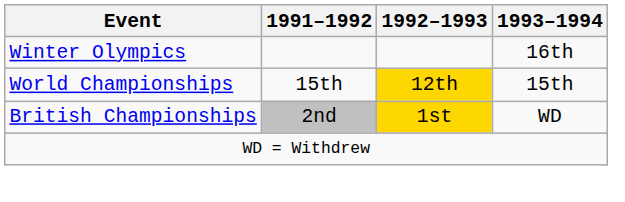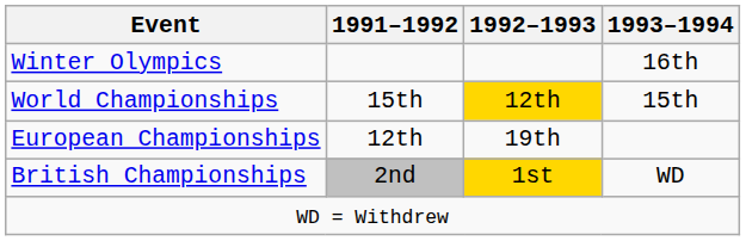+ row: European Championships | 12th | 19th
